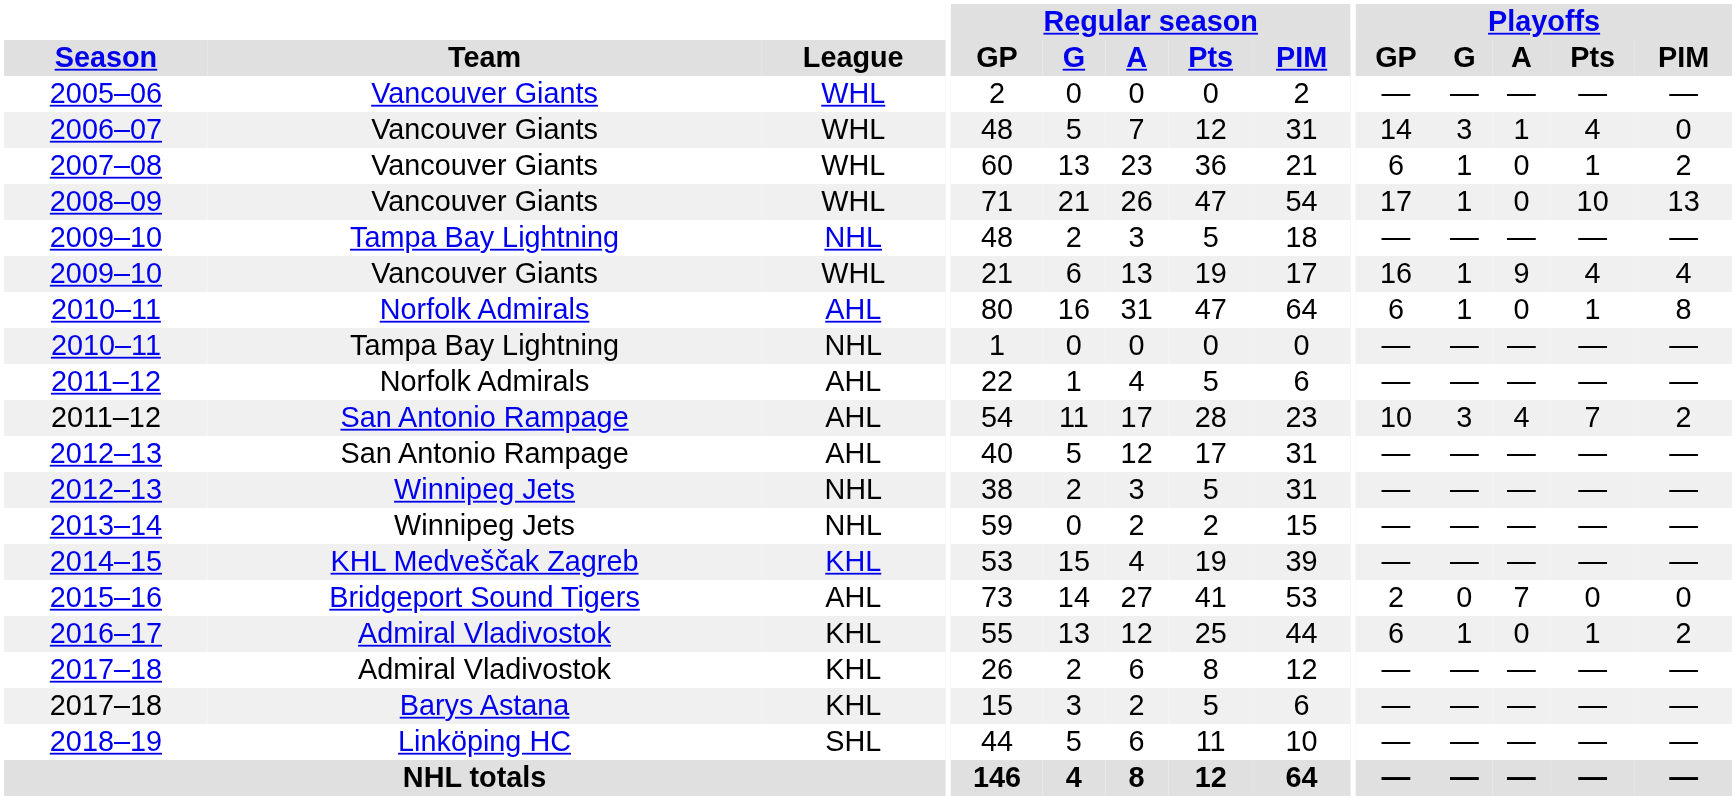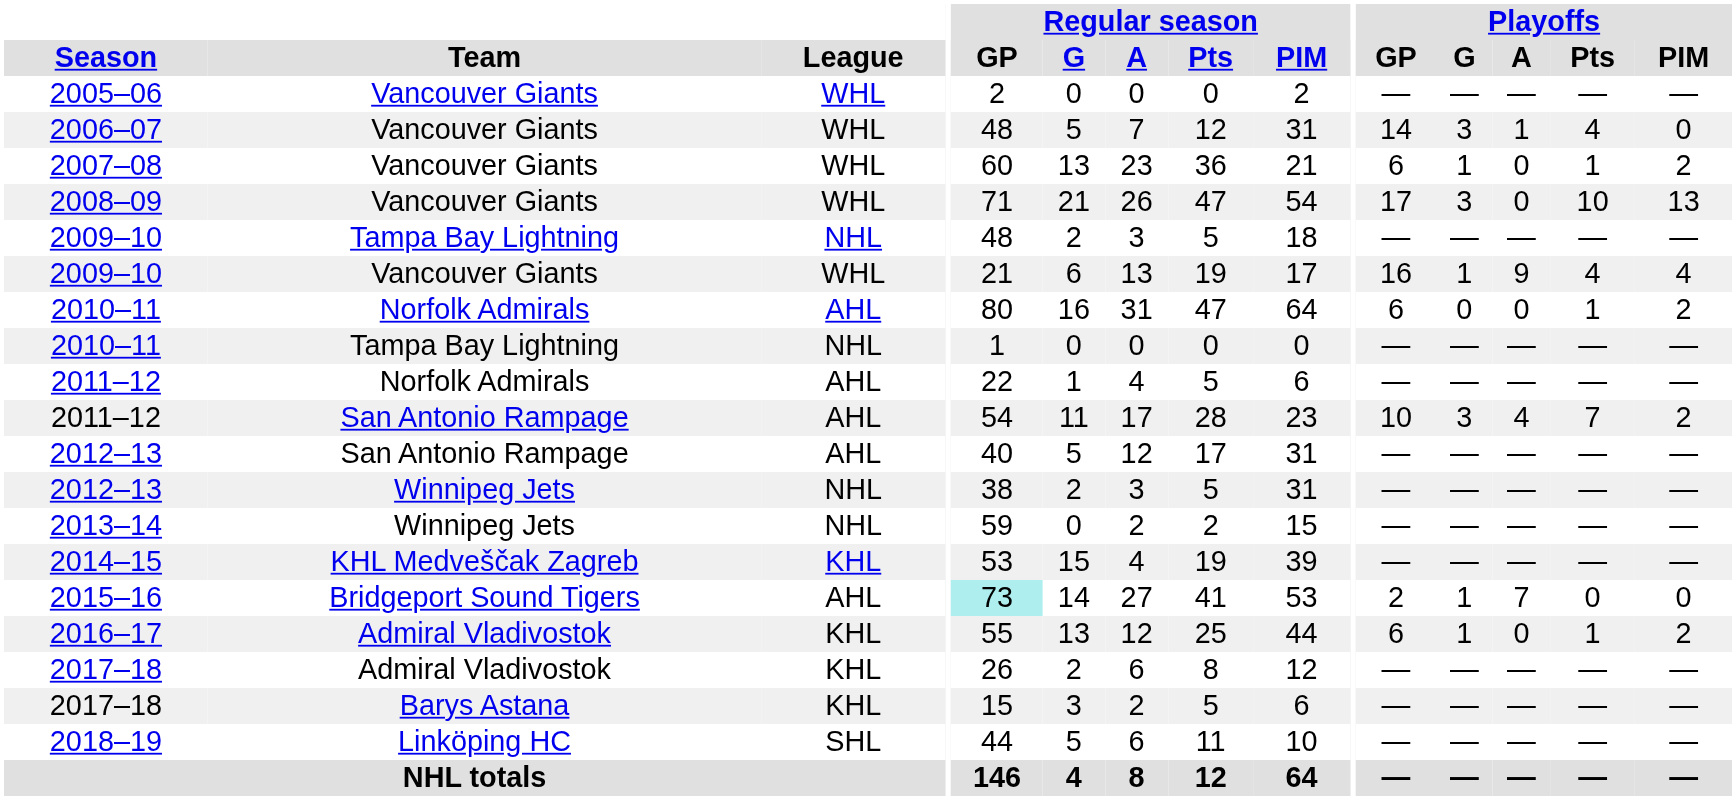2008–09 | Playoffs / G: 1 -> 3
2010–11 / Norfolk Admirals | Playoffs / G: 1 -> 0
2010–11 / Norfolk Admirals | Playoffs / PIM: 8 -> 2
2015–16 | Regular season / GP: no background -> paleturquoise background
2015–16 | Playoffs / G: 0 -> 1
